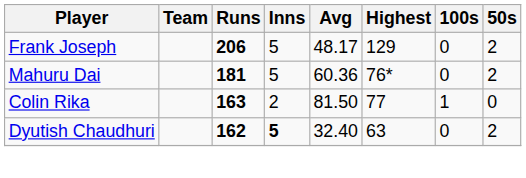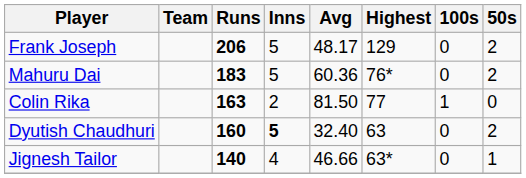Mahuru Dai | Runs: 181 -> 183
Dyutish Chaudhuri | Runs: 162 -> 160
+ row: Jignesh Tailor | 140 | 4 | 46.66 | 63* | 0 | 1
